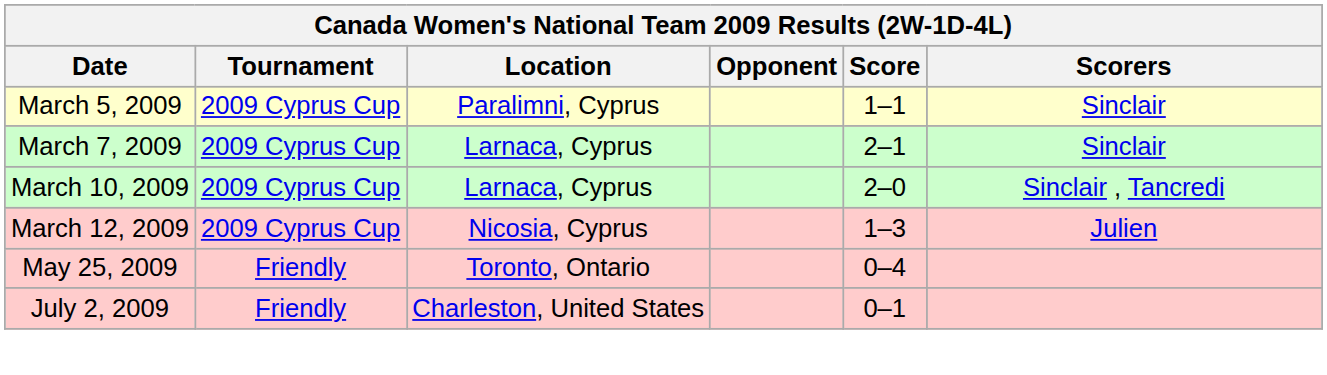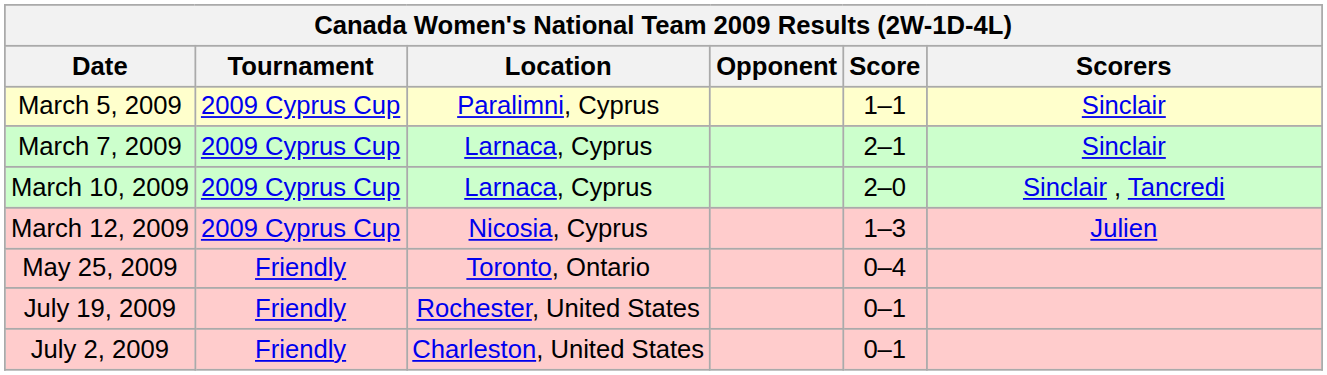+ row: July 19, 2009 | Friendly | Rochester, United States | 0–1
